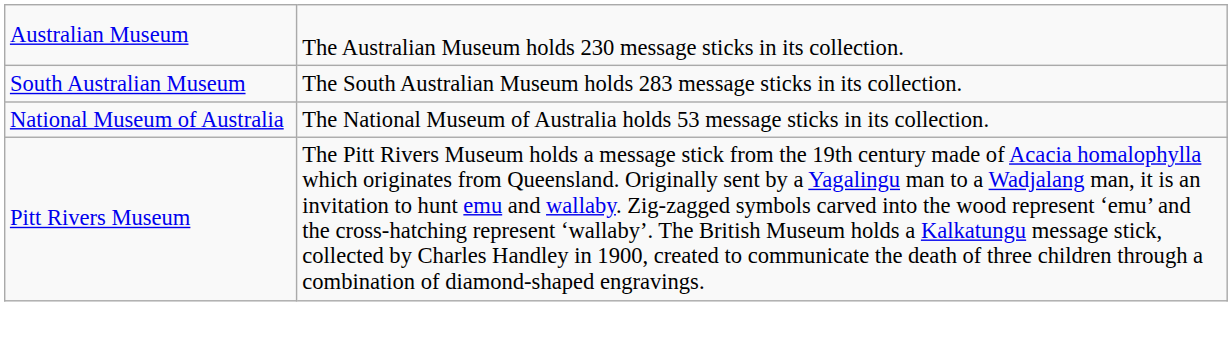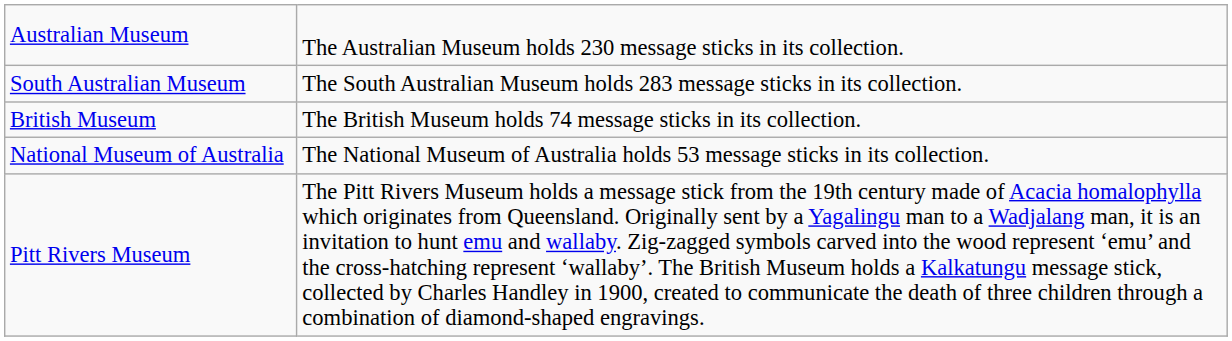+ row: British Museum | The British Museum holds 74 message sticks in its collection.
